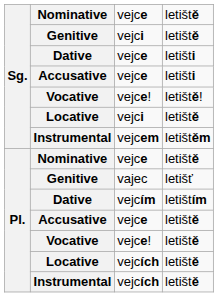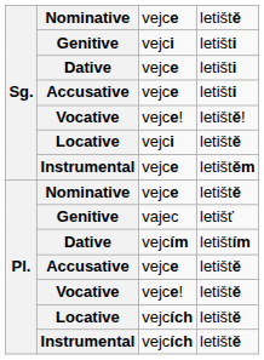Sg. / Genitive | column 4: letiště -> letišti
Sg. / Instrumental | column 3: vejcem -> vejce
